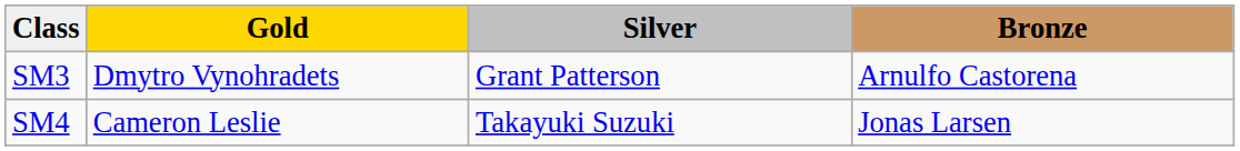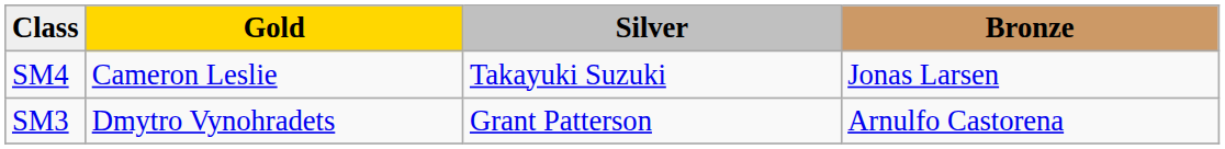rows swapped: SM3 <-> SM4
